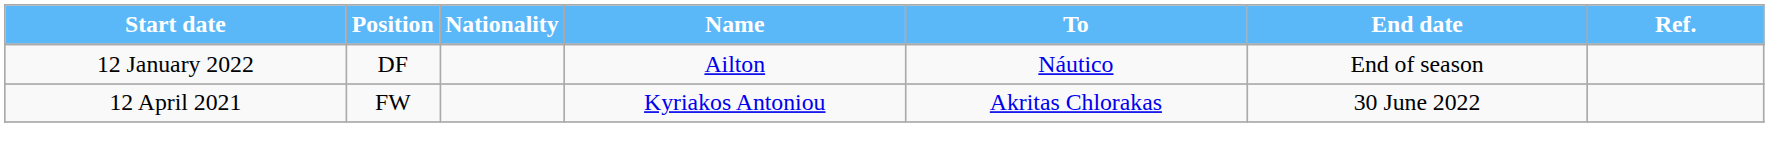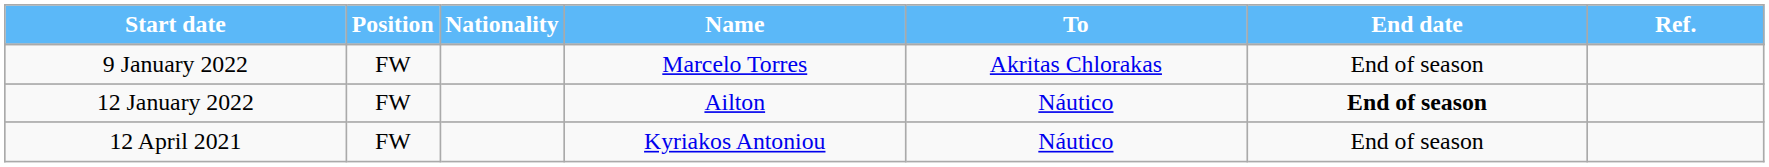+ row: 9 January 2022 | FW | Marcelo Torres | Akritas Chlorakas | End of season
12 January 2022 | Position: DF -> FW
12 January 2022 | End date: normal -> bold
12 April 2021 | To: Akritas Chlorakas -> Náutico
12 April 2021 | End date: 30 June 2022 -> End of season
